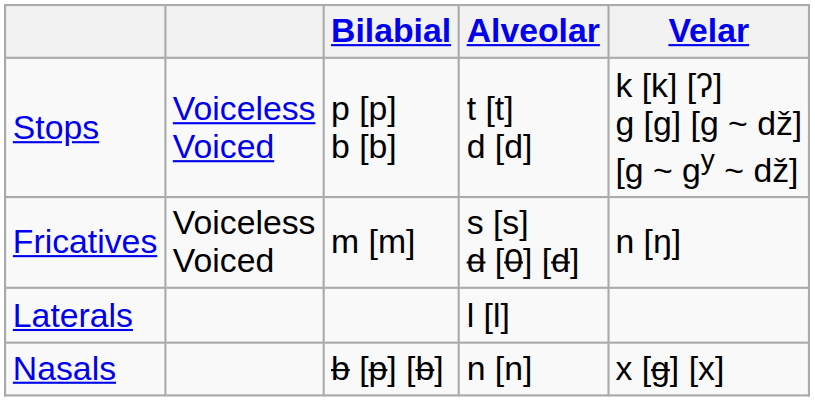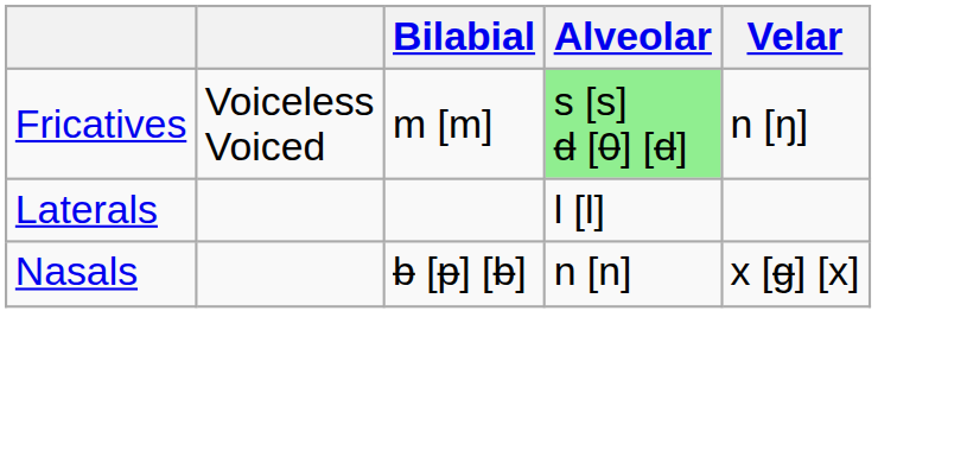- row: Stops | Voiceless Voiced | p [p] b [b] | t [t] d [d] | k [k] [ʔ] g [g] [g ~ dž] [g ~ gy ~ dž]
Fricatives | Alveolar: no background -> lightgreen background
